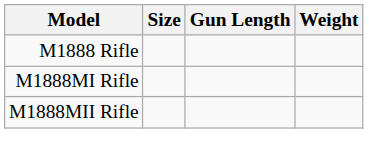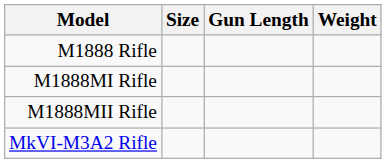+ row: MkVI-M3A2 Rifle
